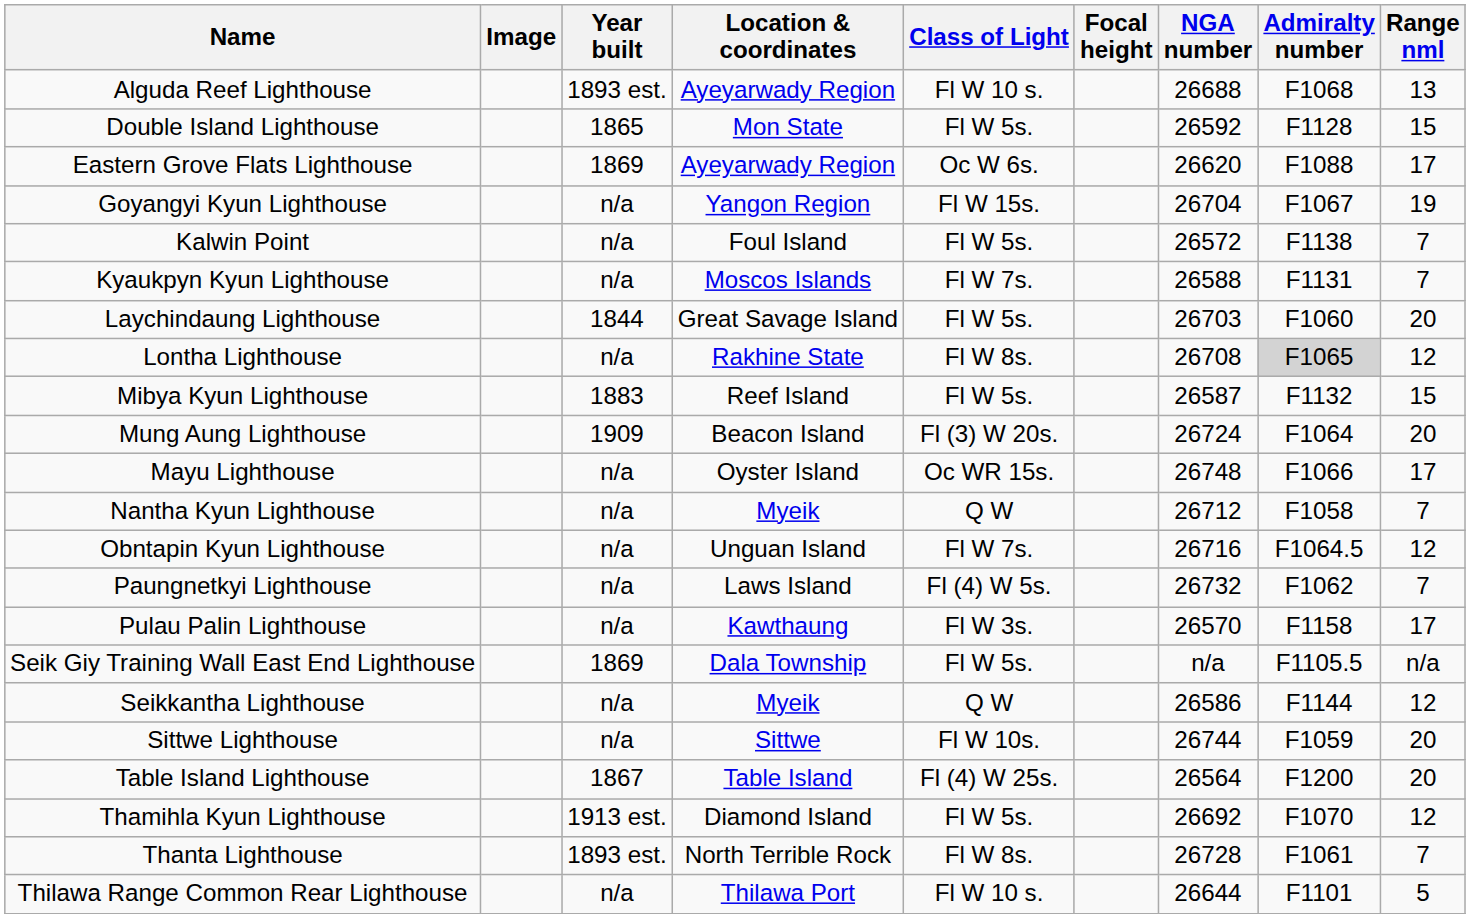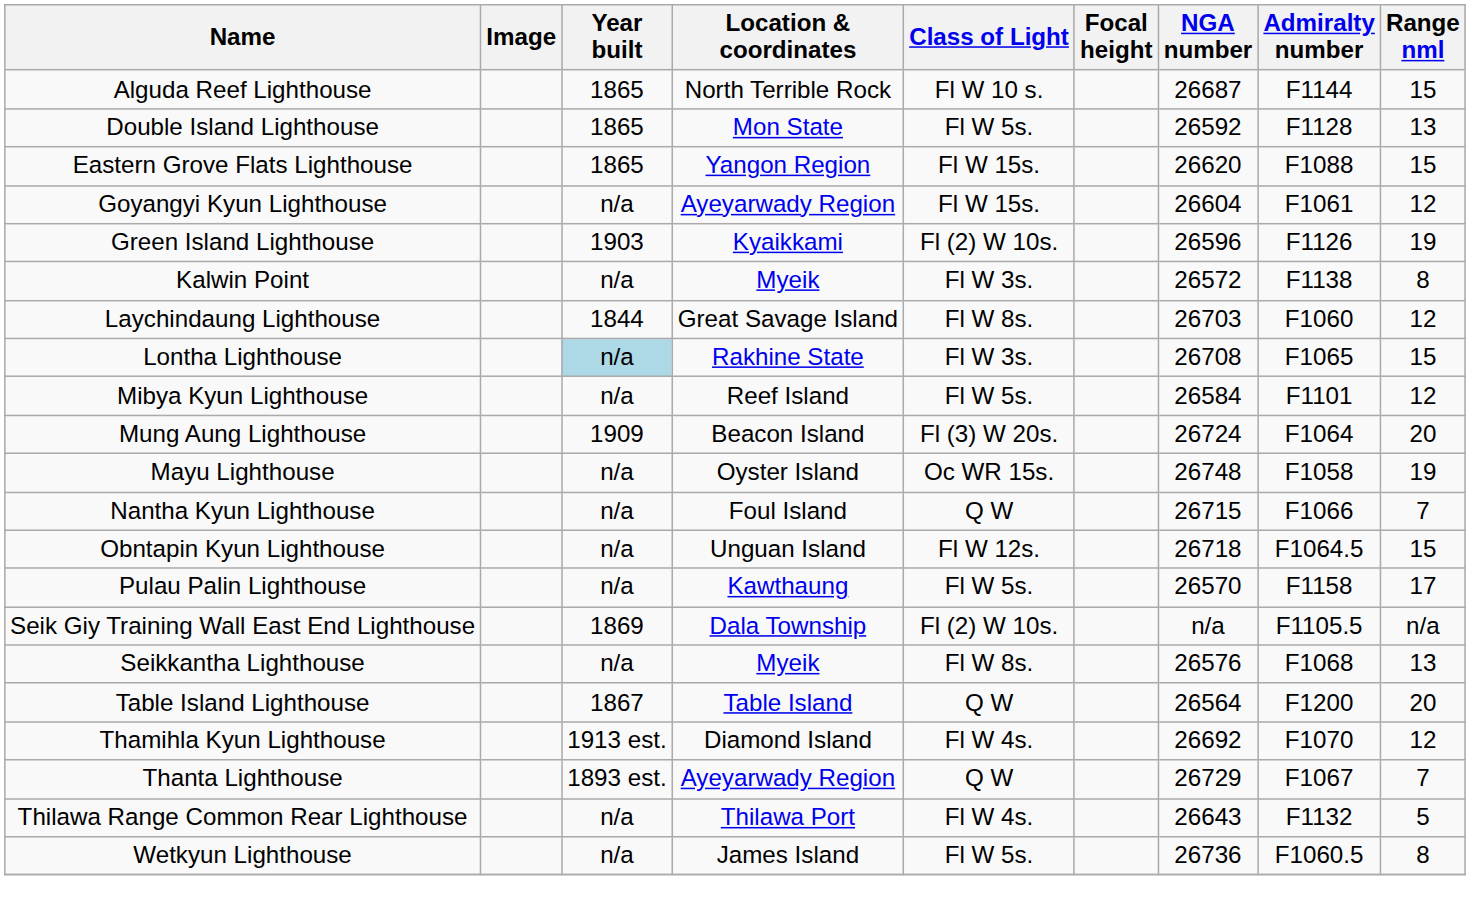Alguda Reef Lighthouse | Year built: 1893 est. -> 1865
Alguda Reef Lighthouse | Location & coordinates: Ayeyarwady Region -> North Terrible Rock
Alguda Reef Lighthouse | NGA number: 26688 -> 26687
Alguda Reef Lighthouse | Admiralty number: F1068 -> F1144
Alguda Reef Lighthouse | Range nml: 13 -> 15
Double Island Lighthouse | Range nml: 15 -> 13
Eastern Grove Flats Lighthouse | Year built: 1869 -> 1865
Eastern Grove Flats Lighthouse | Location & coordinates: Ayeyarwady Region -> Yangon Region
Eastern Grove Flats Lighthouse | Class of Light: Oc W 6s. -> Fl W 15s.
Eastern Grove Flats Lighthouse | Range nml: 17 -> 15
Goyangyi Kyun Lighthouse | Location & coordinates: Yangon Region -> Ayeyarwady Region
Goyangyi Kyun Lighthouse | NGA number: 26704 -> 26604
Goyangyi Kyun Lighthouse | Admiralty number: F1067 -> F1061
Goyangyi Kyun Lighthouse | Range nml: 19 -> 12
+ row: Green Island Lighthouse | 1903 | Kyaikkami | Fl (2) W 10s. | 26596 | F1126 | 19
Kalwin Point | Location & coordinates: Foul Island -> Myeik
Kalwin Point | Class of Light: Fl W 5s. -> Fl W 3s.
Kalwin Point | Range nml: 7 -> 8
- row: Kyaukpyn Kyun Lighthouse | n/a | Moscos Islands | Fl W 7s. | 26588 | F1131 | 7
Laychindaung Lighthouse | Class of Light: Fl W 5s. -> Fl W 8s.
Laychindaung Lighthouse | Range nml: 20 -> 12
Lontha Lighthouse | Year built: no background -> lightblue background
Lontha Lighthouse | Class of Light: Fl W 8s. -> Fl W 3s.
Lontha Lighthouse | Admiralty number: lightgrey background -> no background
Lontha Lighthouse | Range nml: 12 -> 15
Mibya Kyun Lighthouse | Year built: 1883 -> n/a
Mibya Kyun Lighthouse | NGA number: 26587 -> 26584
Mibya Kyun Lighthouse | Admiralty number: F1132 -> F1101
Mibya Kyun Lighthouse | Range nml: 15 -> 12
Mayu Lighthouse | Admiralty number: F1066 -> F1058
Mayu Lighthouse | Range nml: 17 -> 19
Nantha Kyun Lighthouse | Location & coordinates: Myeik -> Foul Island
Nantha Kyun Lighthouse | NGA number: 26712 -> 26715
Nantha Kyun Lighthouse | Admiralty number: F1058 -> F1066
Obntapin Kyun Lighthouse | Class of Light: Fl W 7s. -> Fl W 12s.
Obntapin Kyun Lighthouse | NGA number: 26716 -> 26718
Obntapin Kyun Lighthouse | Range nml: 12 -> 15
- row: Paungnetkyi Lighthouse | n/a | Laws Island | Fl (4) W 5s. | 26732 | F1062 | 7
Pulau Palin Lighthouse | Class of Light: Fl W 3s. -> Fl W 5s.
Seik Giy Training Wall East End Lighthouse | Class of Light: Fl W 5s. -> Fl (2) W 10s.
Seikkantha Lighthouse | Class of Light: Q W -> Fl W 8s.
Seikkantha Lighthouse | NGA number: 26586 -> 26576
Seikkantha Lighthouse | Admiralty number: F1144 -> F1068
Seikkantha Lighthouse | Range nml: 12 -> 13
- row: Sittwe Lighthouse | n/a | Sittwe | Fl W 10s. | 26744 | F1059 | 20
Table Island Lighthouse | Class of Light: Fl (4) W 25s. -> Q W
Thamihla Kyun Lighthouse | Class of Light: Fl W 5s. -> Fl W 4s.
Thanta Lighthouse | Location & coordinates: North Terrible Rock -> Ayeyarwady Region
Thanta Lighthouse | Class of Light: Fl W 8s. -> Q W
Thanta Lighthouse | NGA number: 26728 -> 26729
Thanta Lighthouse | Admiralty number: F1061 -> F1067
Thilawa Range Common Rear Lighthouse | Class of Light: Fl W 10 s. -> Fl W 4s.
Thilawa Range Common Rear Lighthouse | NGA number: 26644 -> 26643
Thilawa Range Common Rear Lighthouse | Admiralty number: F1101 -> F1132
+ row: Wetkyun Lighthouse | n/a | James Island | Fl W 5s. | 26736 | F1060.5 | 8
